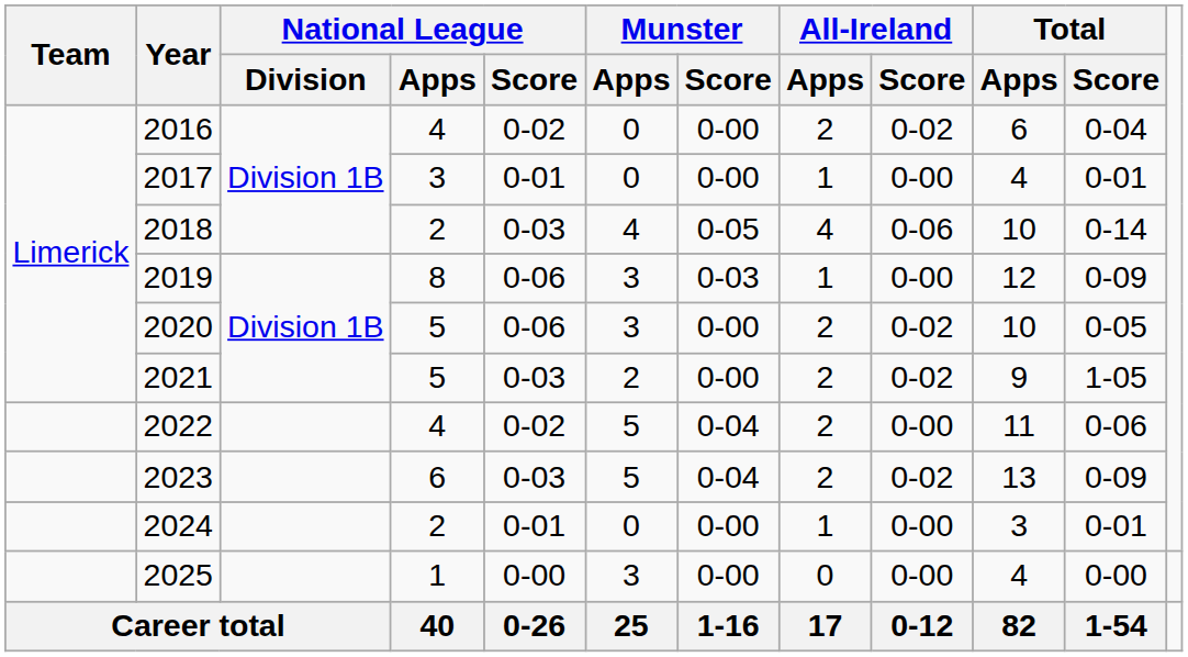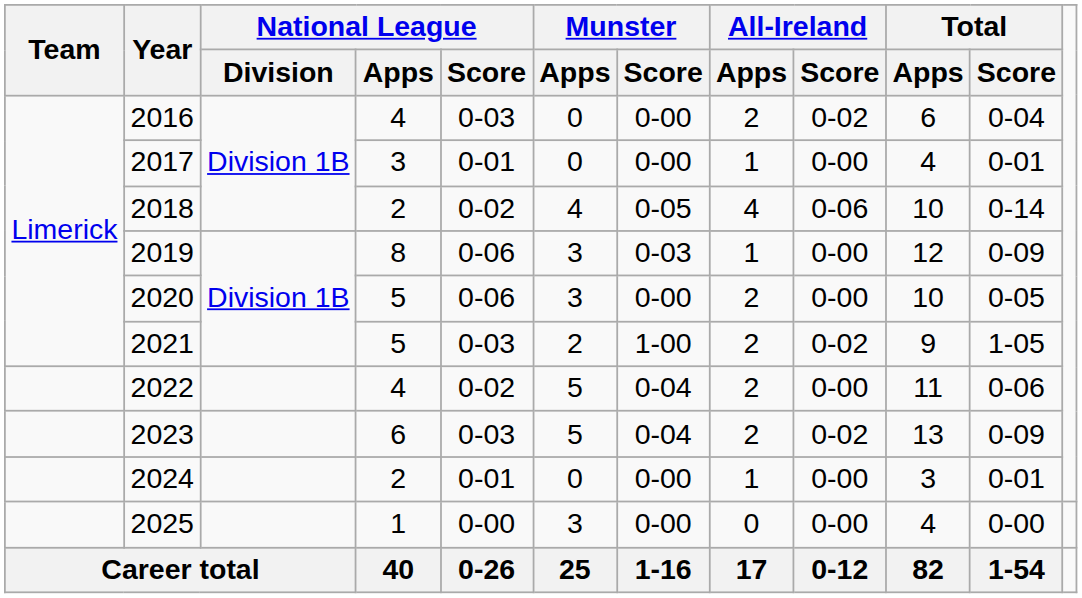2016 | National League / Score: 0-02 -> 0-03
2018 | National League / Score: 0-03 -> 0-02
2020 | All-Ireland / Score: 0-02 -> 0-00
2021 | Munster / Score: 0-00 -> 1-00
